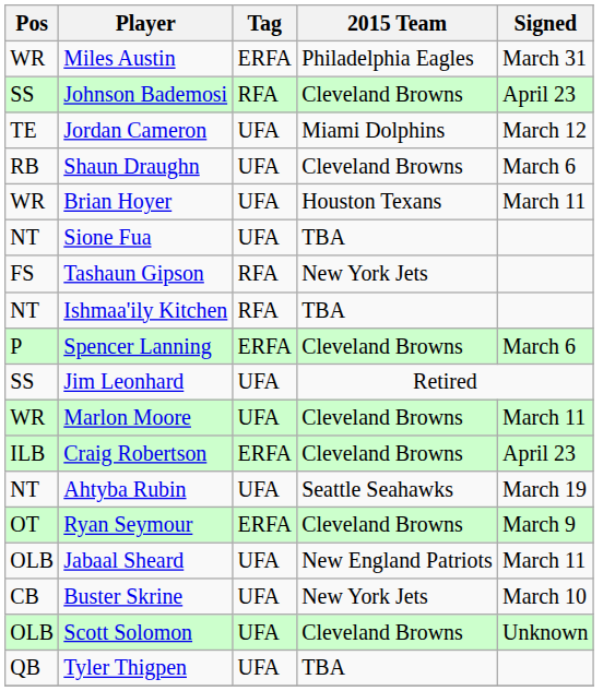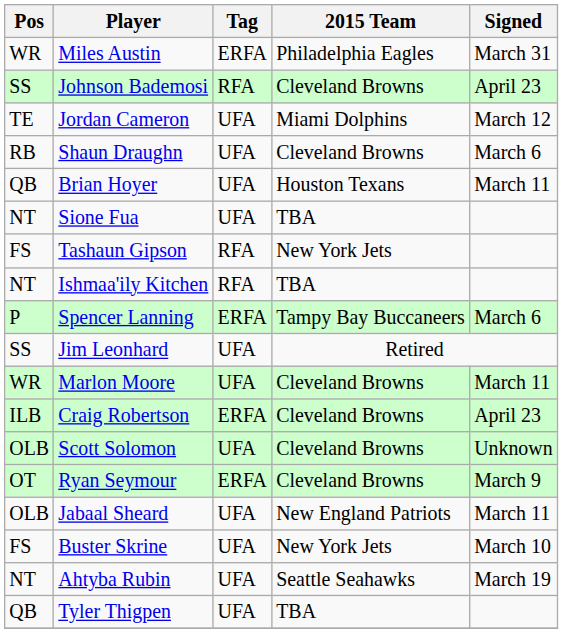Brian Hoyer | Pos: WR -> QB
Spencer Lanning | 2015 Team: Cleveland Browns -> Tampy Bay Buccaneers
rows swapped: Ahtyba Rubin <-> Scott Solomon
Buster Skrine | Pos: CB -> FS
